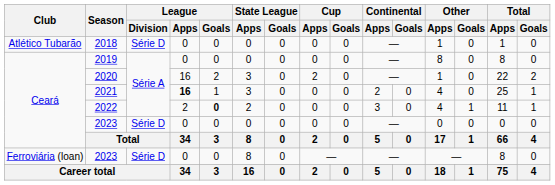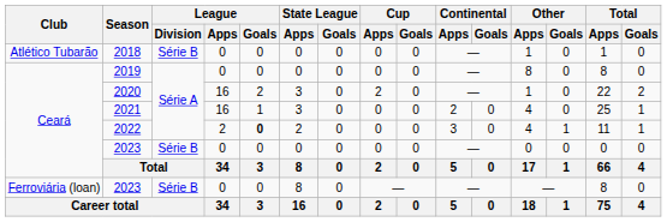2018 | League / Division: Série D -> Série B
2021 | League / Apps: bold -> normal
Ceará / 2023 | League / Division: Série D -> Série B
Ferroviária (loan) / 2023 | League / Division: Série D -> Série B
